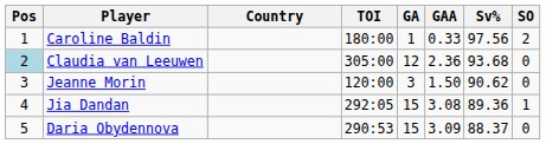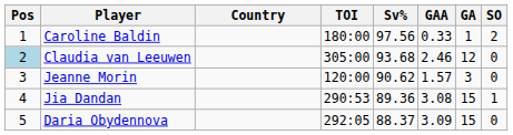columns swapped: GA <-> Sv%
Claudia van Leeuwen | GAA: 2.36 -> 2.46
Jeanne Morin | GAA: 1.50 -> 1.57
Jia Dandan | TOI: 292:05 -> 290:53
Daria Obydennova | TOI: 290:53 -> 292:05
